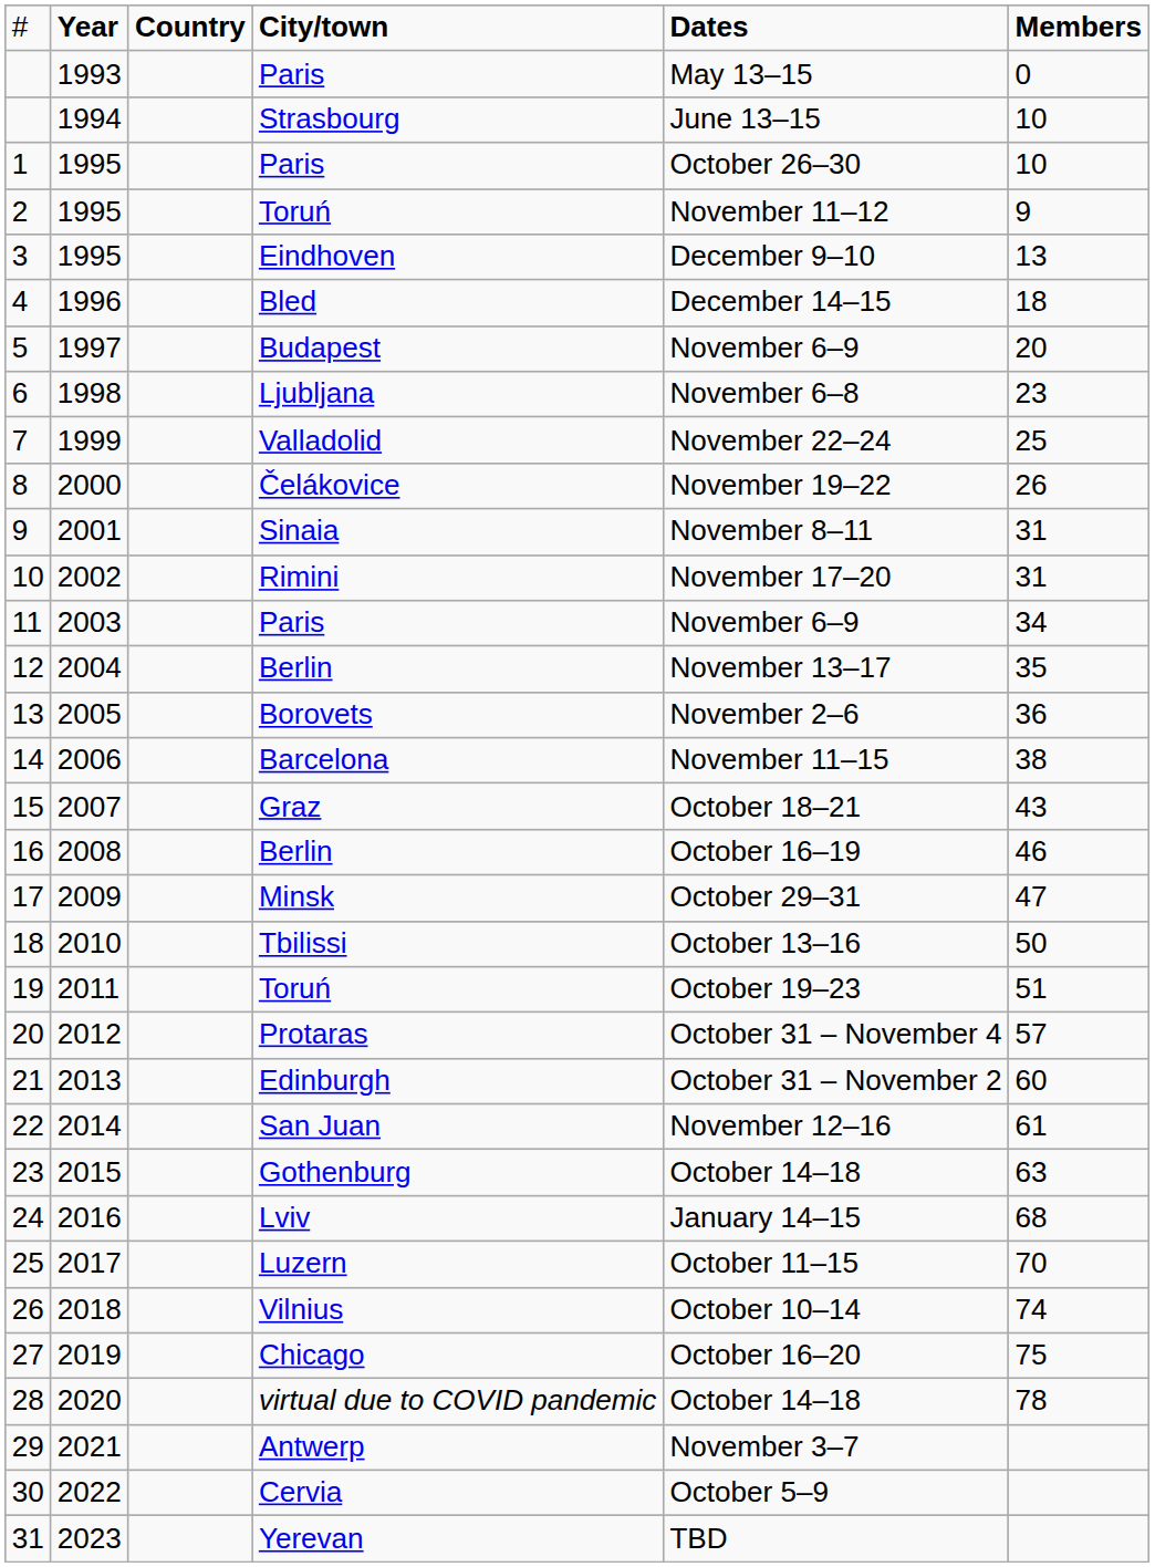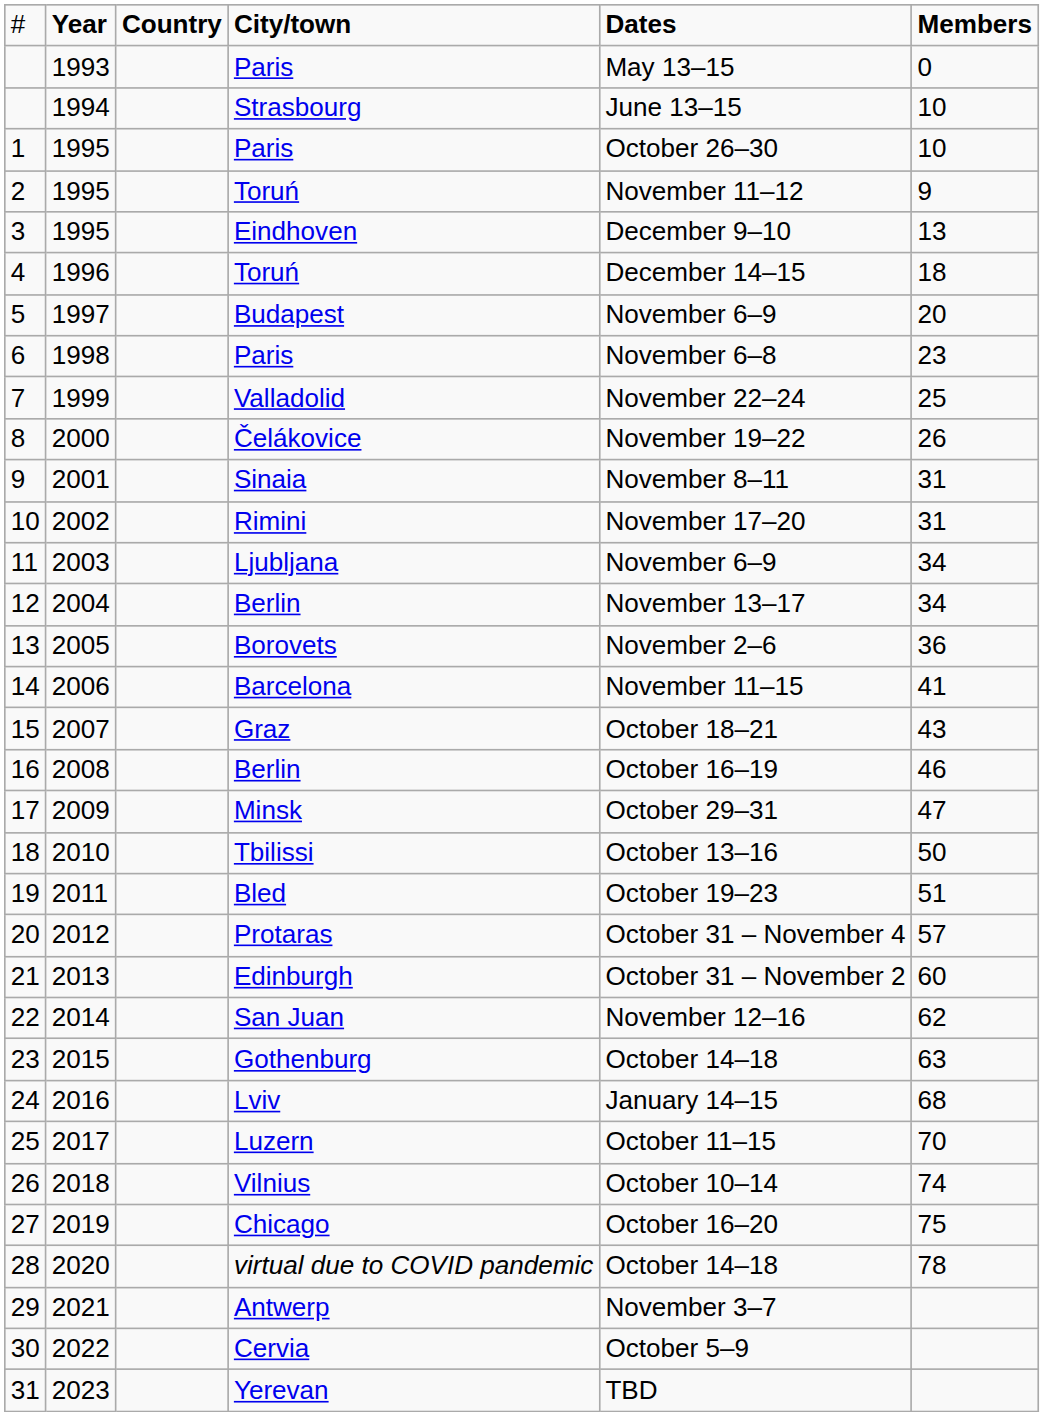4 | column 4: Bled -> Toruń
6 | column 4: Ljubljana -> Paris
11 | column 4: Paris -> Ljubljana
12 | column 6: 35 -> 34
14 | column 6: 38 -> 41
19 | column 4: Toruń -> Bled
22 | column 6: 61 -> 62
